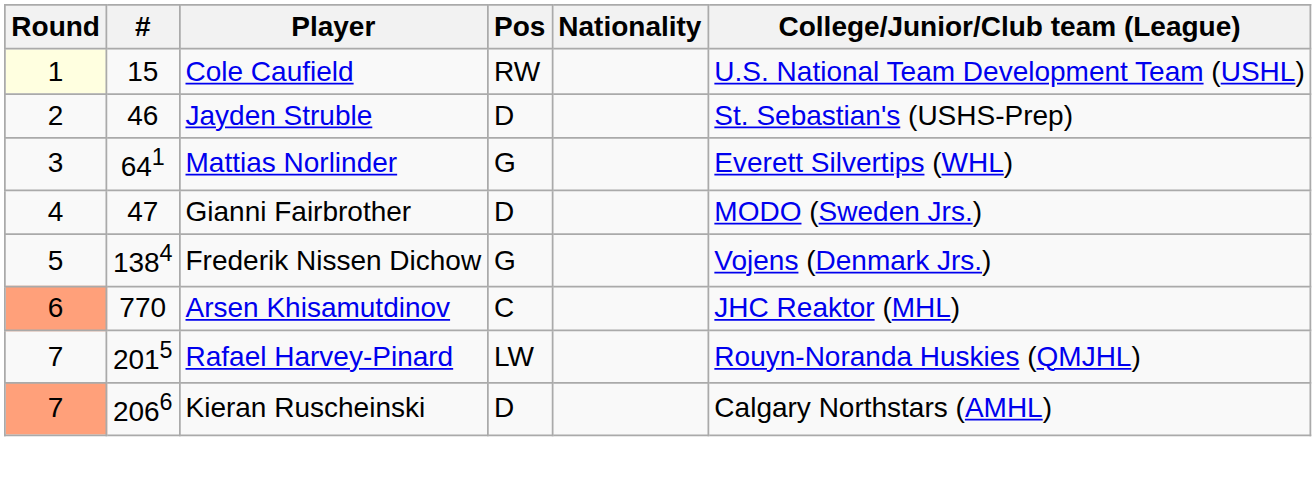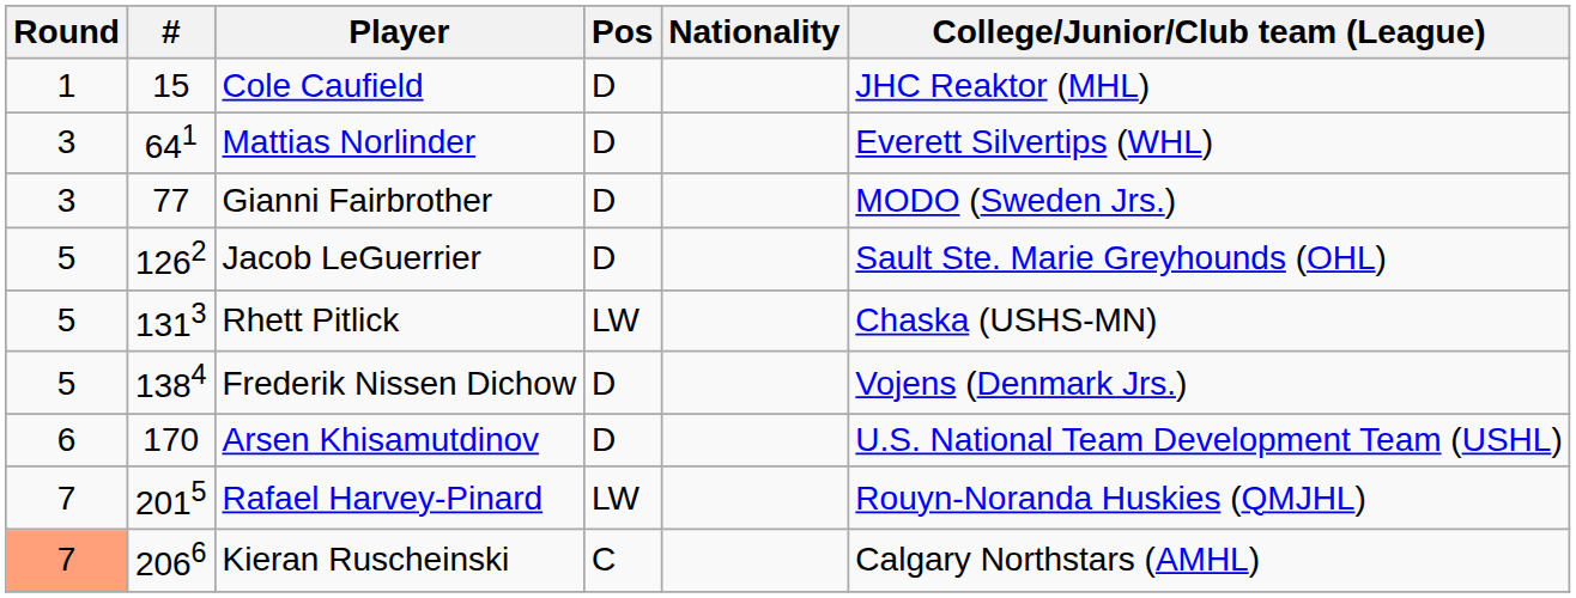Cole Caufield | Round: lightyellow background -> no background
Cole Caufield | Pos: RW -> D
Cole Caufield | College/Junior/Club team (League): U.S. National Team Development Team (USHL) -> JHC Reaktor (MHL)
- row: 2 | 46 | Jayden Struble | D | St. Sebastian's (USHS-Prep)
Mattias Norlinder | Pos: G -> D
Gianni Fairbrother | Round: 4 -> 3
Gianni Fairbrother | #: 47 -> 77
+ row: 5 | 1262 | Jacob LeGuerrier | D | Sault Ste. Marie Greyhounds (OHL)
+ row: 5 | 1313 | Rhett Pitlick | LW | Chaska (USHS-MN)
Frederik Nissen Dichow | Pos: G -> D
Arsen Khisamutdinov | Round: lightsalmon background -> no background
Arsen Khisamutdinov | #: 770 -> 170
Arsen Khisamutdinov | Pos: C -> D
Arsen Khisamutdinov | College/Junior/Club team (League): JHC Reaktor (MHL) -> U.S. National Team Development Team (USHL)
Kieran Ruscheinski | Pos: D -> C
